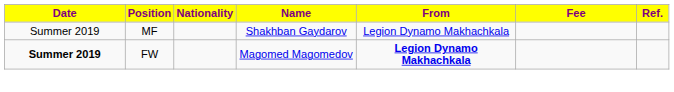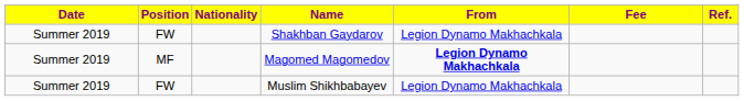Shakhban Gaydarov | Position: MF -> FW
Magomed Magomedov | Date: bold -> normal
Magomed Magomedov | Position: FW -> MF
+ row: Summer 2019 | FW | Muslim Shikhbabayev | Legion Dynamo Makhachkala
